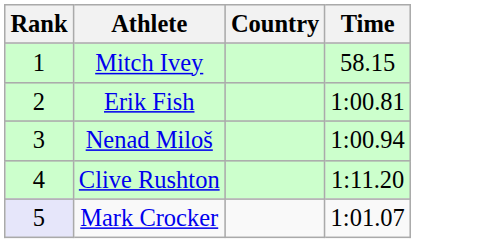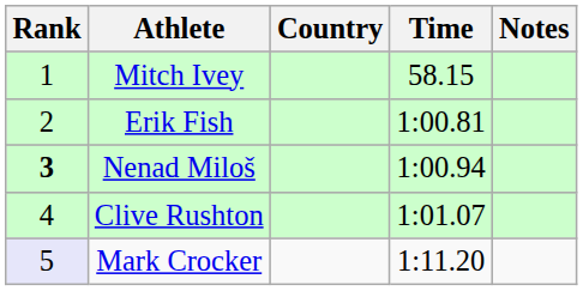+ column: Notes
Nenad Miloš | Rank: normal -> bold
Clive Rushton | Time: 1:11.20 -> 1:01.07
Mark Crocker | Time: 1:01.07 -> 1:11.20
